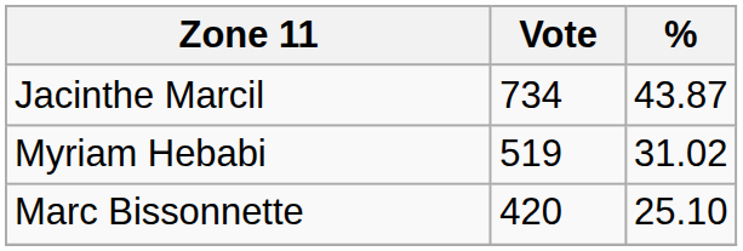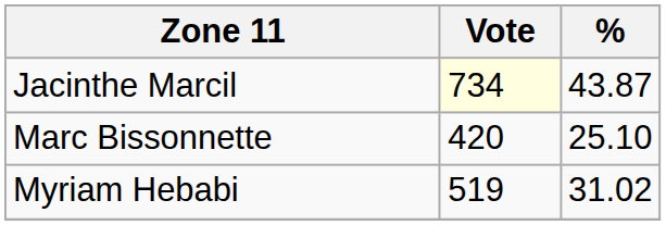Jacinthe Marcil | Vote: no background -> lightyellow background
rows swapped: Myriam Hebabi <-> Marc Bissonnette
